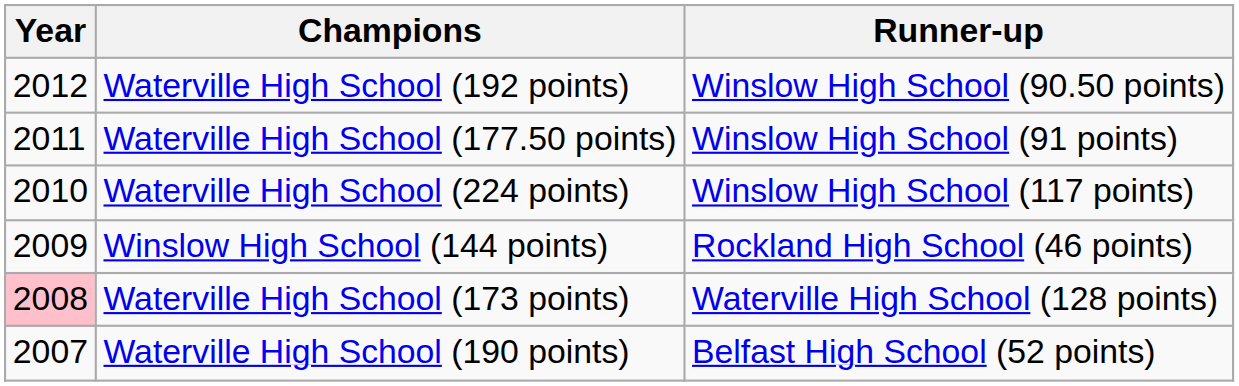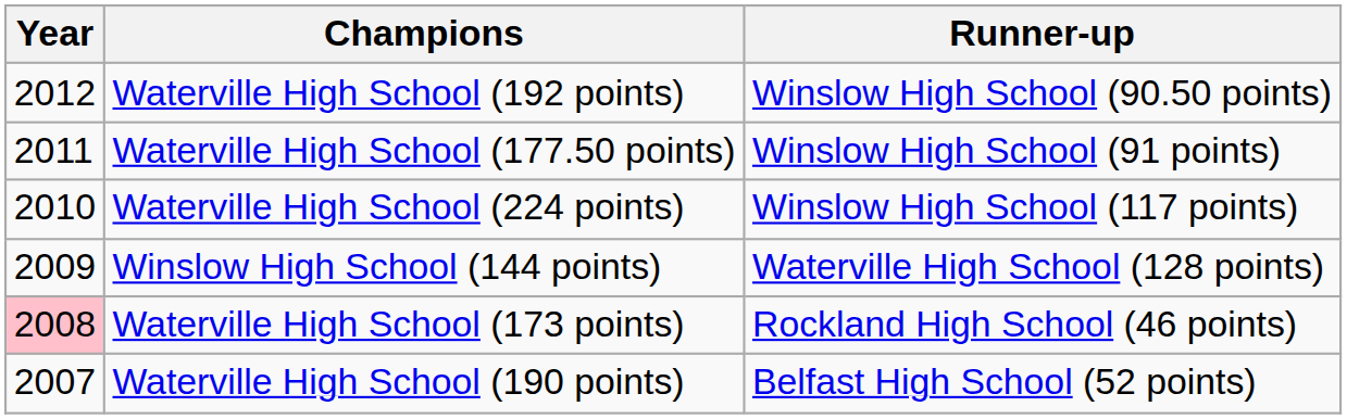Winslow High School (144 points) | Runner-up: Rockland High School (46 points) -> Waterville High School (128 points)
Waterville High School (173 points) | Runner-up: Waterville High School (128 points) -> Rockland High School (46 points)
